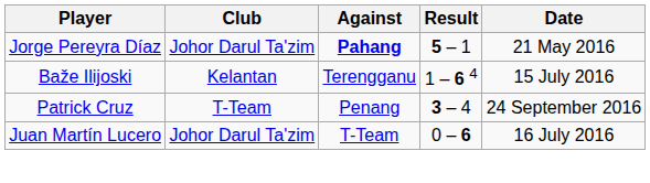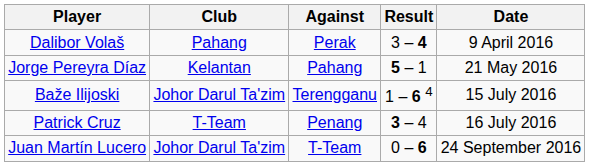+ row: Dalibor Volaš | Pahang | Perak | 3 – 4 | 9 April 2016
Jorge Pereyra Díaz | Club: Johor Darul Ta'zim -> Kelantan
Jorge Pereyra Díaz | Against: bold -> normal
Baže Ilijoski | Club: Kelantan -> Johor Darul Ta'zim
Patrick Cruz | Date: 24 September 2016 -> 16 July 2016
Juan Martín Lucero | Date: 16 July 2016 -> 24 September 2016
